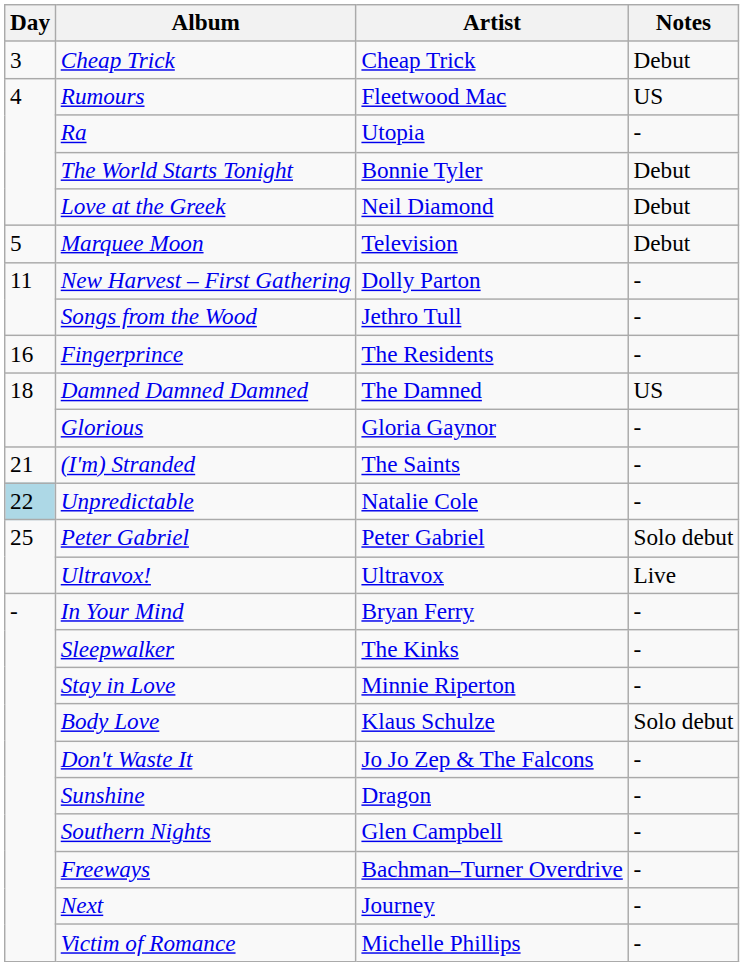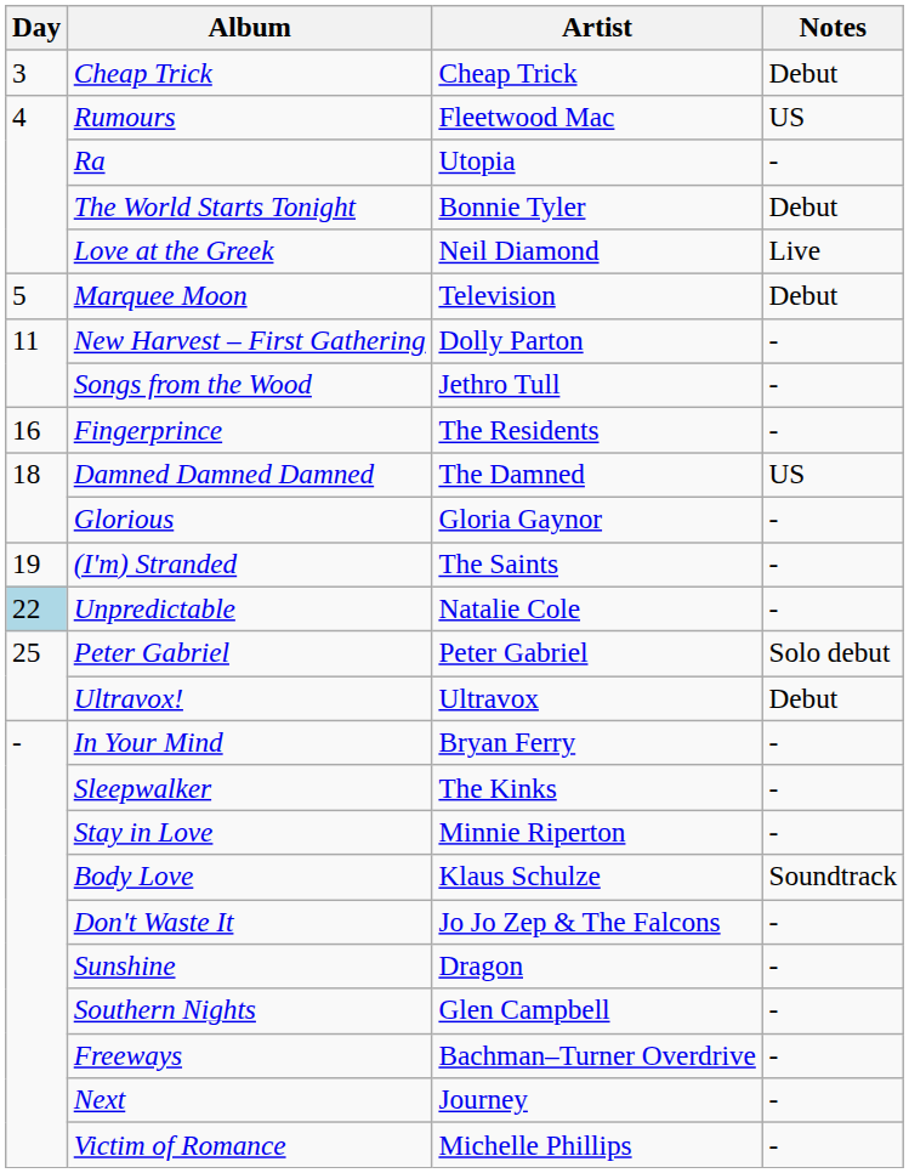Love at the Greek | Notes: Debut -> Live
(I'm) Stranded | Day: 21 -> 19
Ultravox! | Notes: Live -> Debut
Body Love | Notes: Solo debut -> Soundtrack
